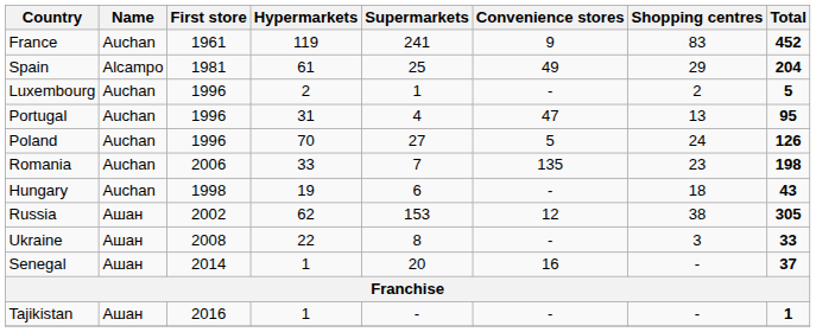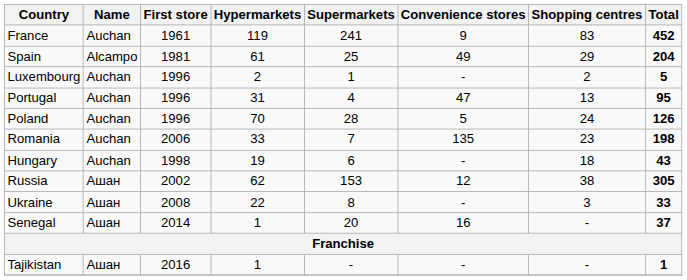Poland | Supermarkets: 27 -> 28
